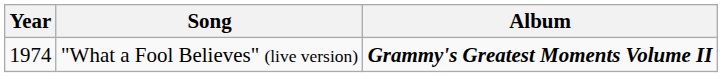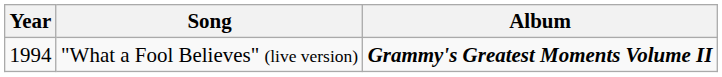"What a Fool Believes" (live version) | Year: 1974 -> 1994
